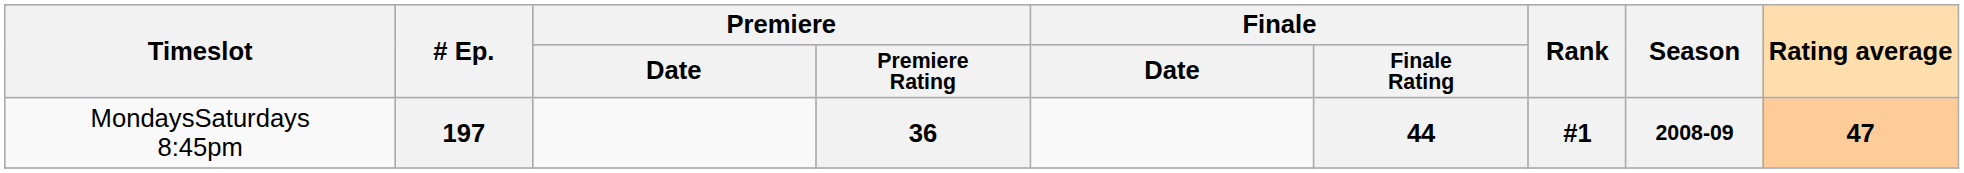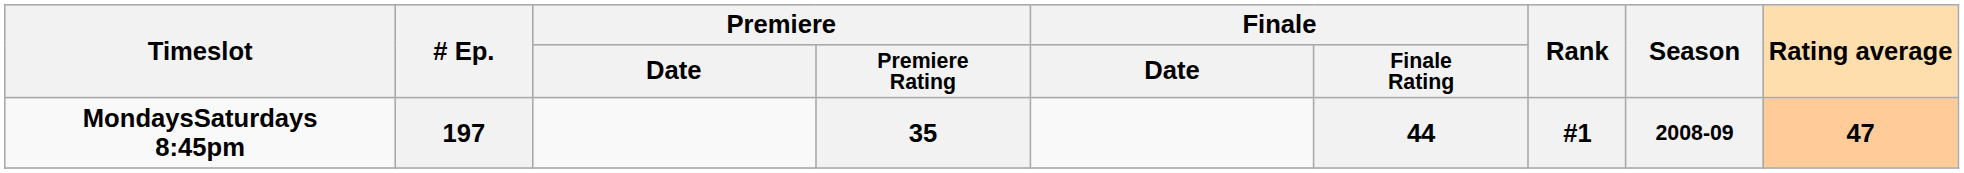197 | Timeslot: normal -> bold
197 | Premiere / Premiere Rating: 36 -> 35
